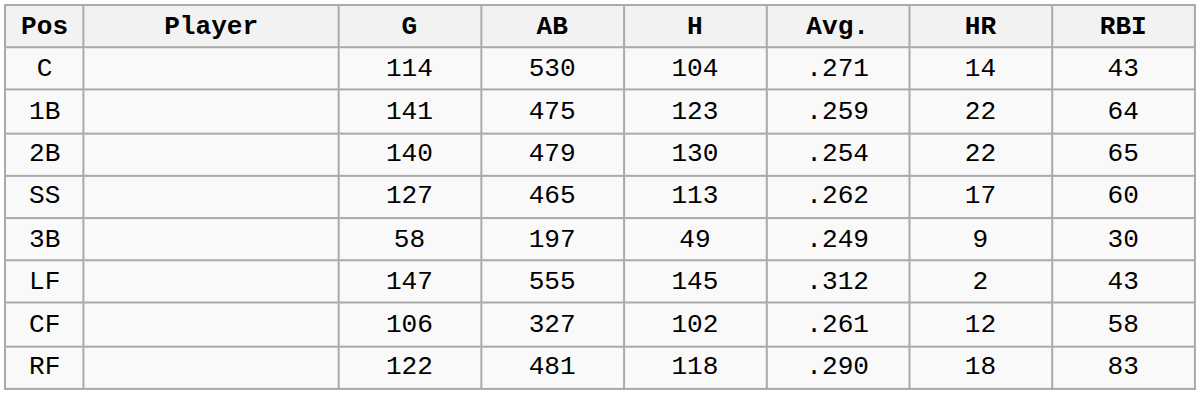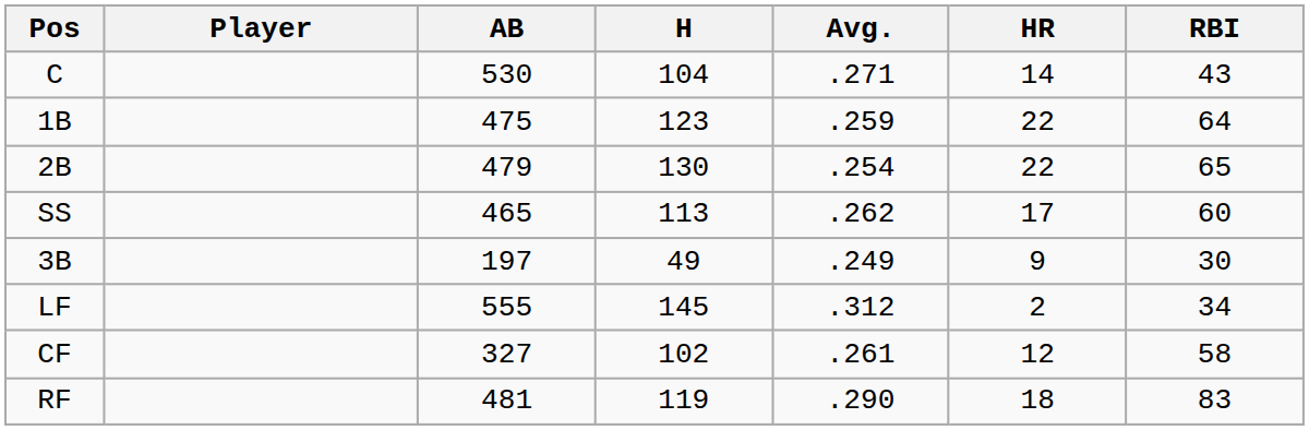- column: G | 114 | 141 | 140 | 127 | 58 | 147 | 106 | 122
LF | RBI: 43 -> 34
RF | H: 118 -> 119
